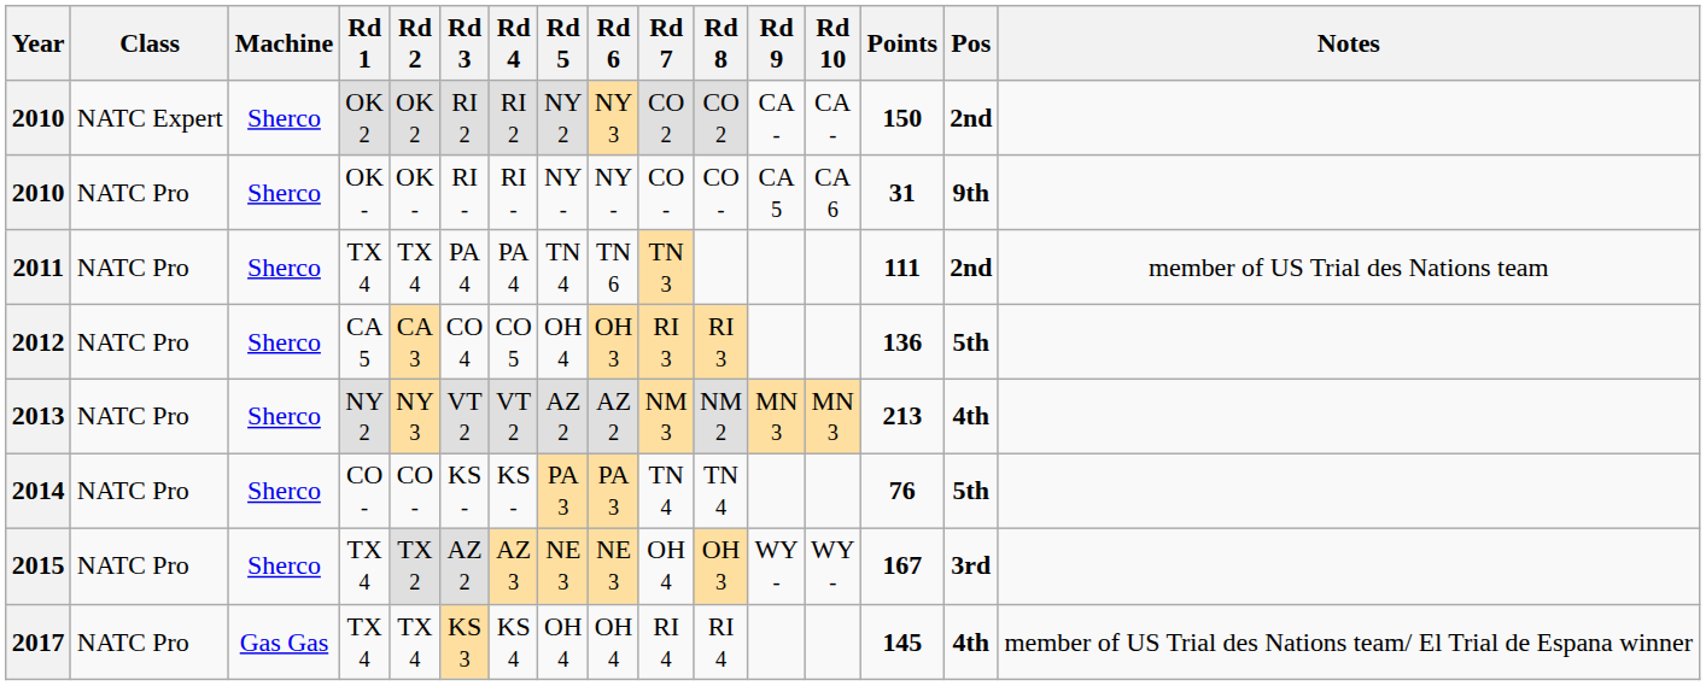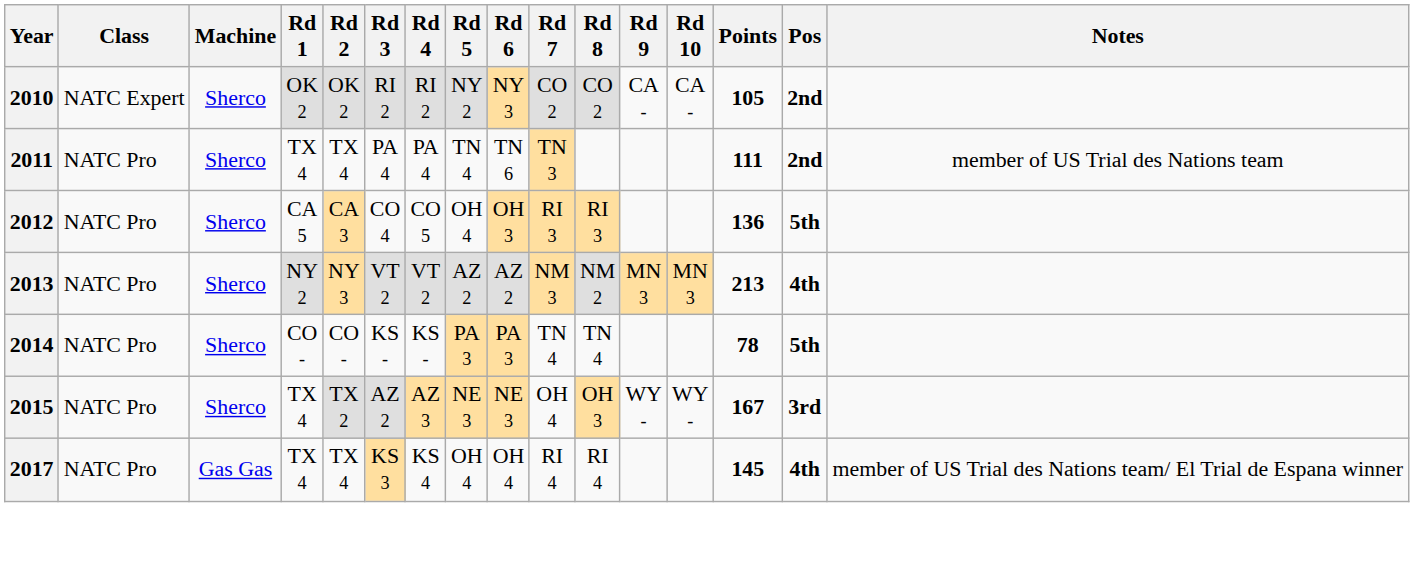2010 / OK 2 | Points: 150 -> 105
- row: 2010 | NATC Pro | Sherco | OK - | OK - | RI - | RI - | NY - | NY - | CO - | CO - | CA 5 | CA 6 | 31 | 9th
2014 | Points: 76 -> 78
